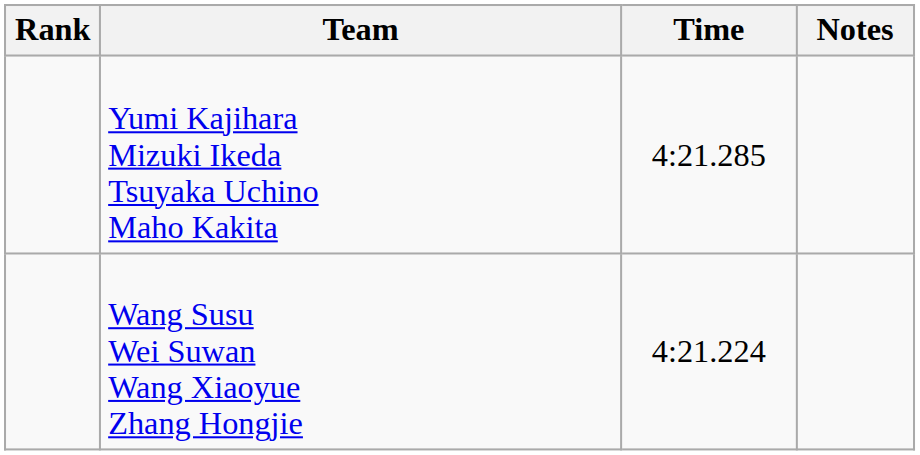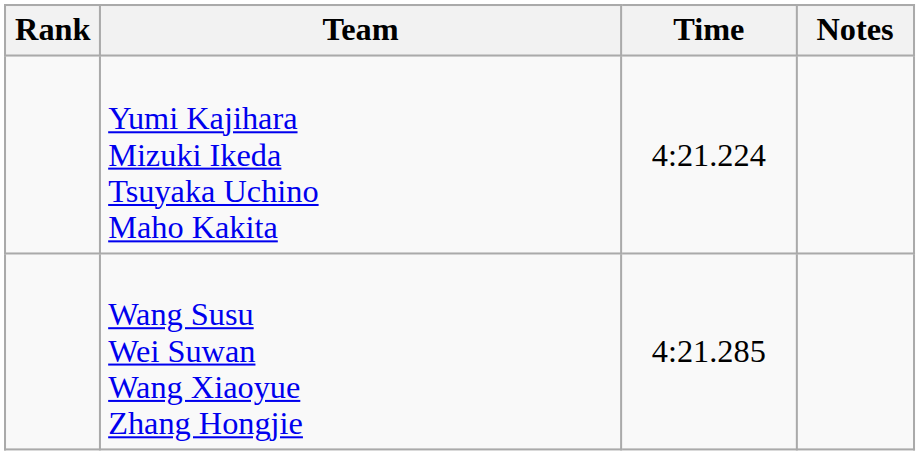Yumi Kajihara Mizuki Ikeda Tsuyaka Uchino Maho Kakita | Time: 4:21.285 -> 4:21.224
Wang Susu Wei Suwan Wang Xiaoyue Zhang Hongjie | Time: 4:21.224 -> 4:21.285
